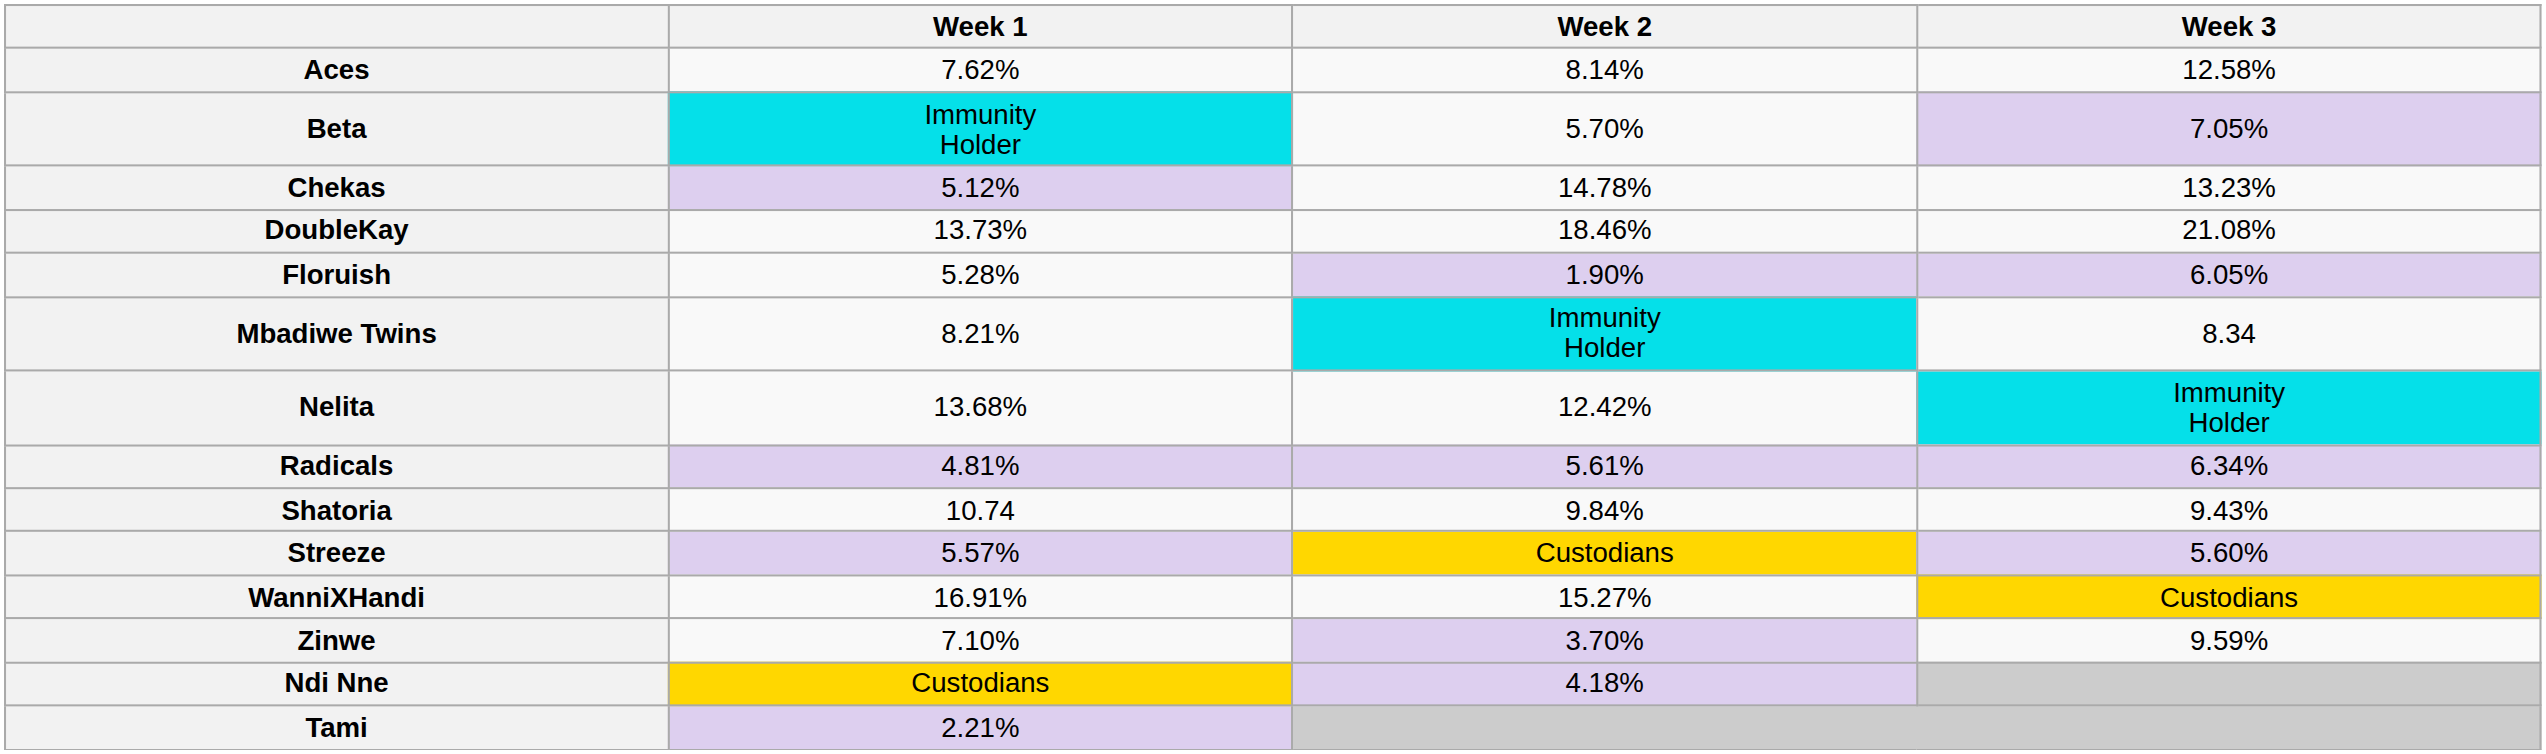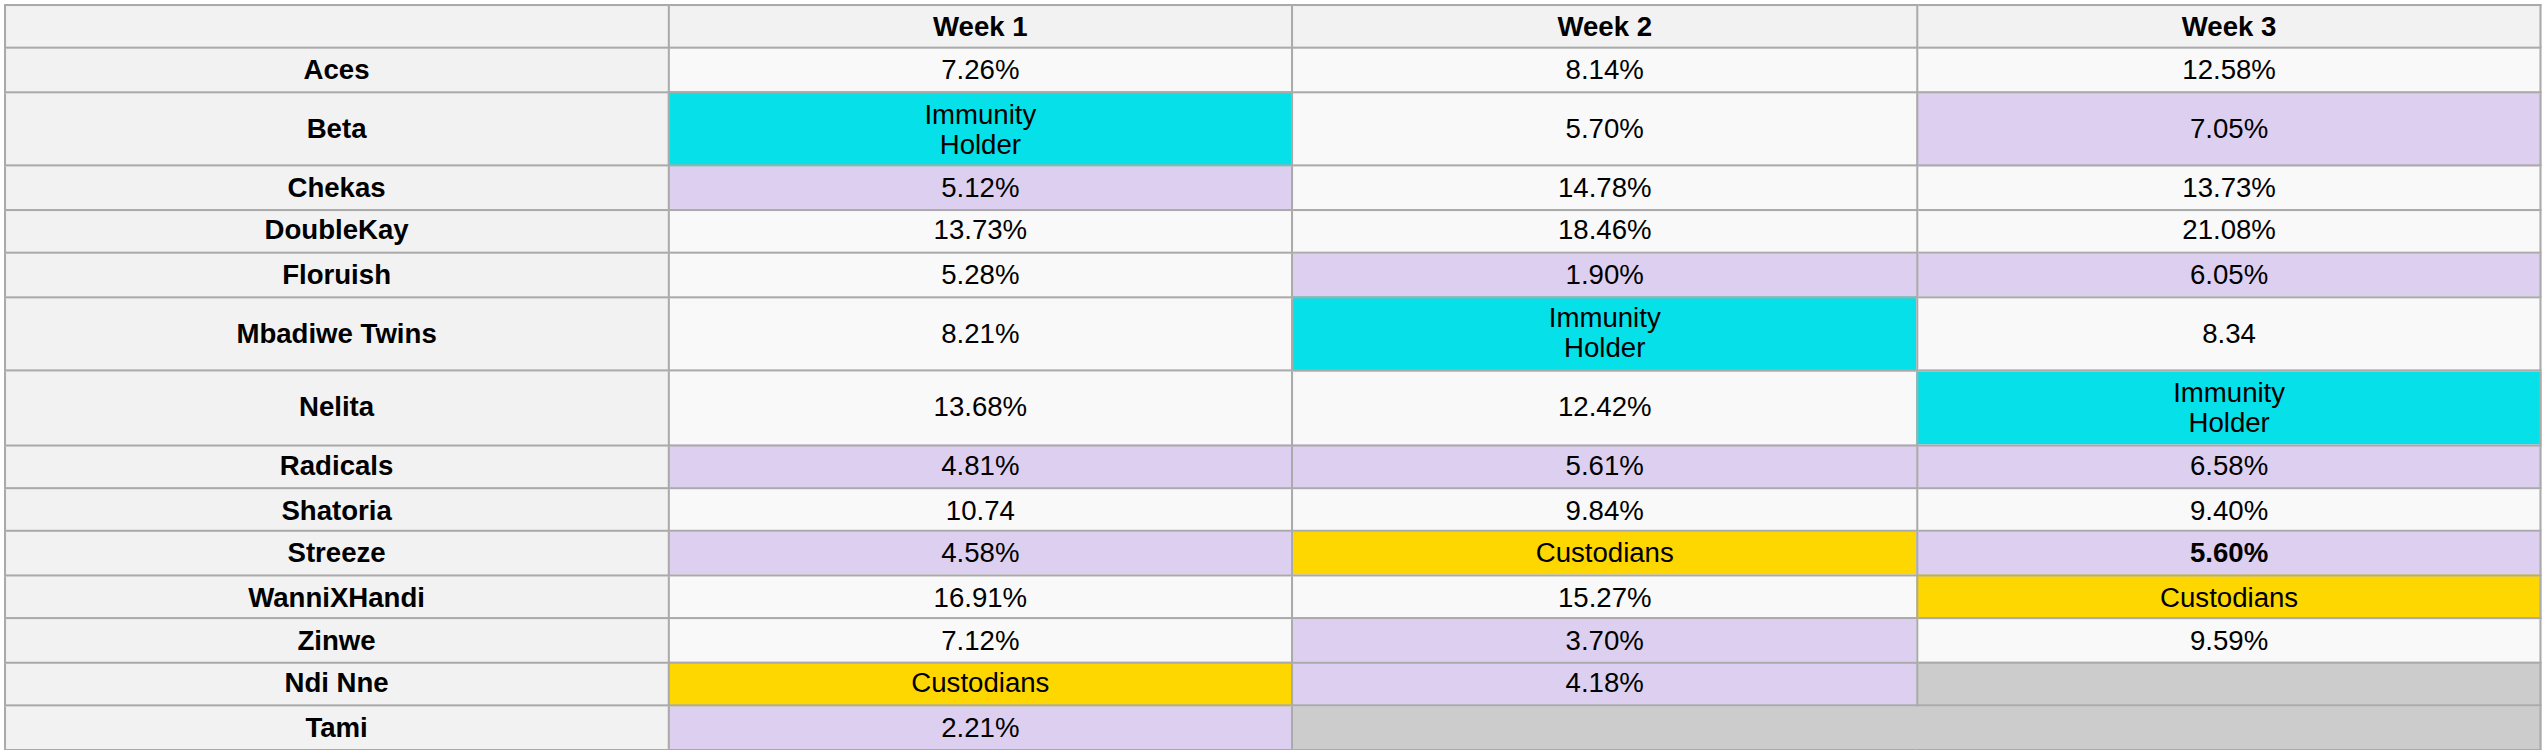Aces | Week 1: 7.62% -> 7.26%
Chekas | Week 3: 13.23% -> 13.73%
Radicals | Week 3: 6.34% -> 6.58%
Shatoria | Week 3: 9.43% -> 9.40%
Streeze | Week 1: 5.57% -> 4.58%
Streeze | Week 3: normal -> bold
Zinwe | Week 1: 7.10% -> 7.12%
